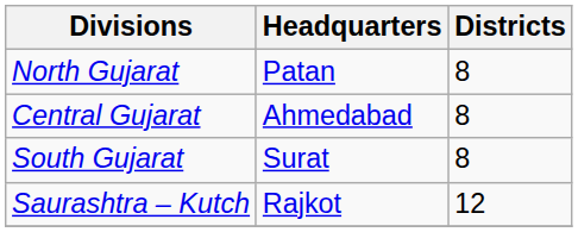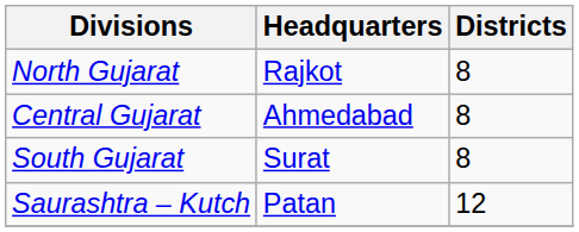North Gujarat | Headquarters: Patan -> Rajkot
Saurashtra – Kutch | Headquarters: Rajkot -> Patan
